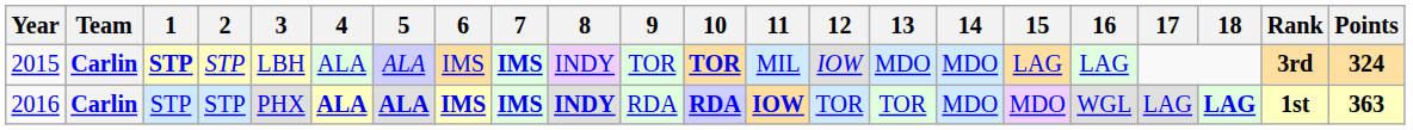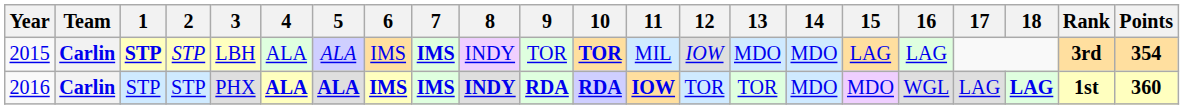2015 | Points: 324 -> 354
2016 | 9: normal -> bold
2016 | Points: 363 -> 360
